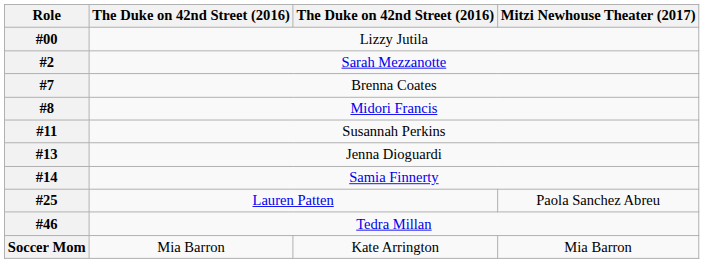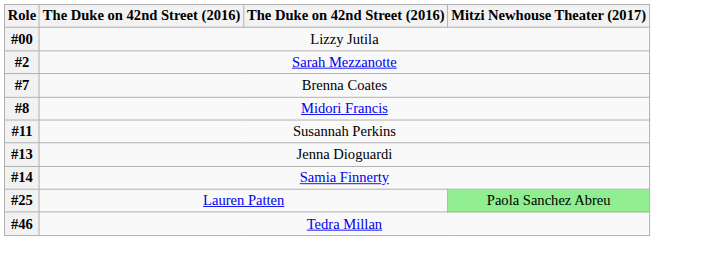#25 | Mitzi Newhouse Theater (2017): no background -> lightgreen background
- row: Soccer Mom | Mia Barron | Kate Arrington | Mia Barron
